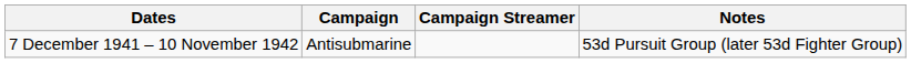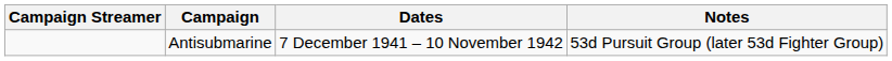columns swapped: Campaign Streamer <-> Dates
